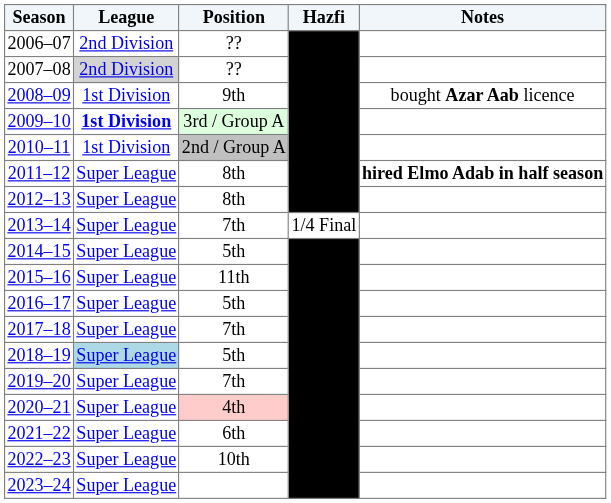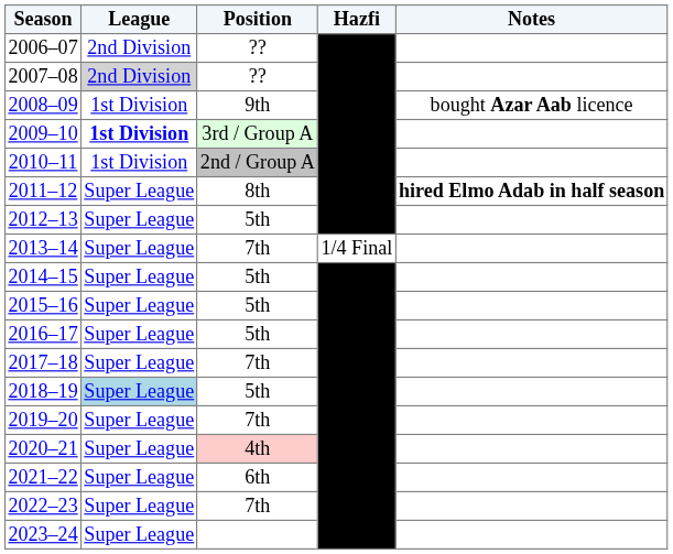2012–13 | Position: 8th -> 5th
2015–16 | Position: 11th -> 5th
2022–23 | Position: 10th -> 7th
